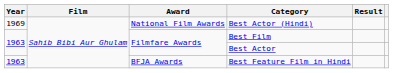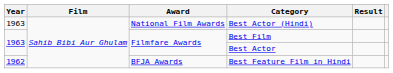Best Actor (Hindi) | Year: 1969 -> 1963
Best Feature Film in Hindi | Year: 1963 -> 1962
